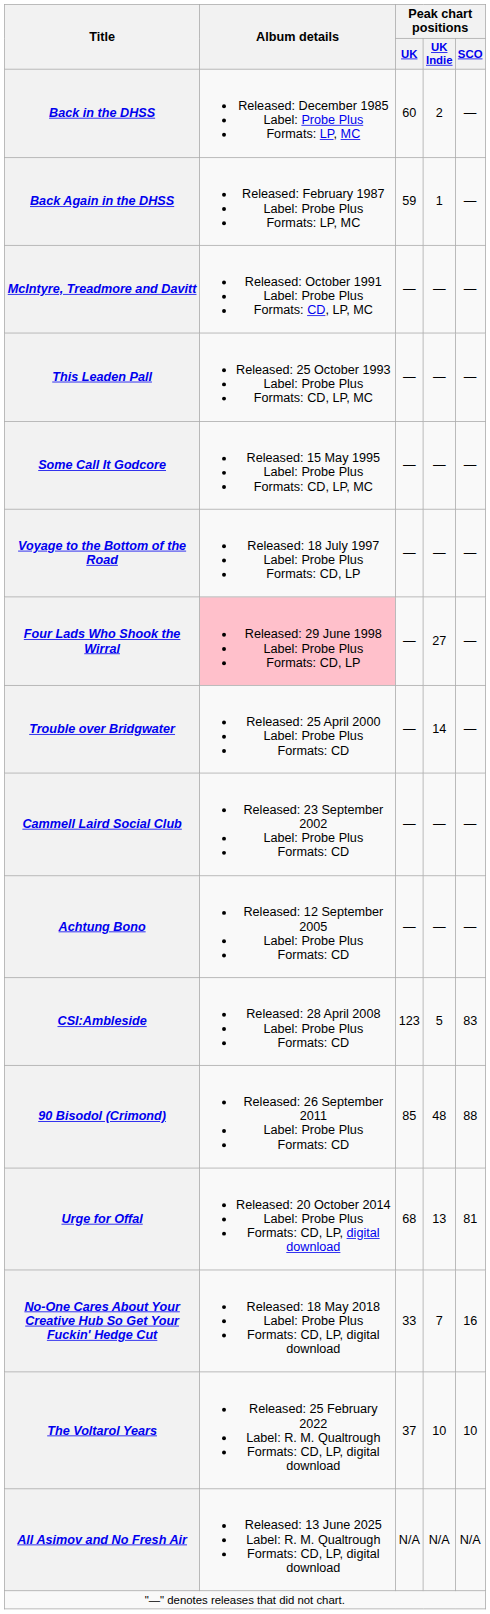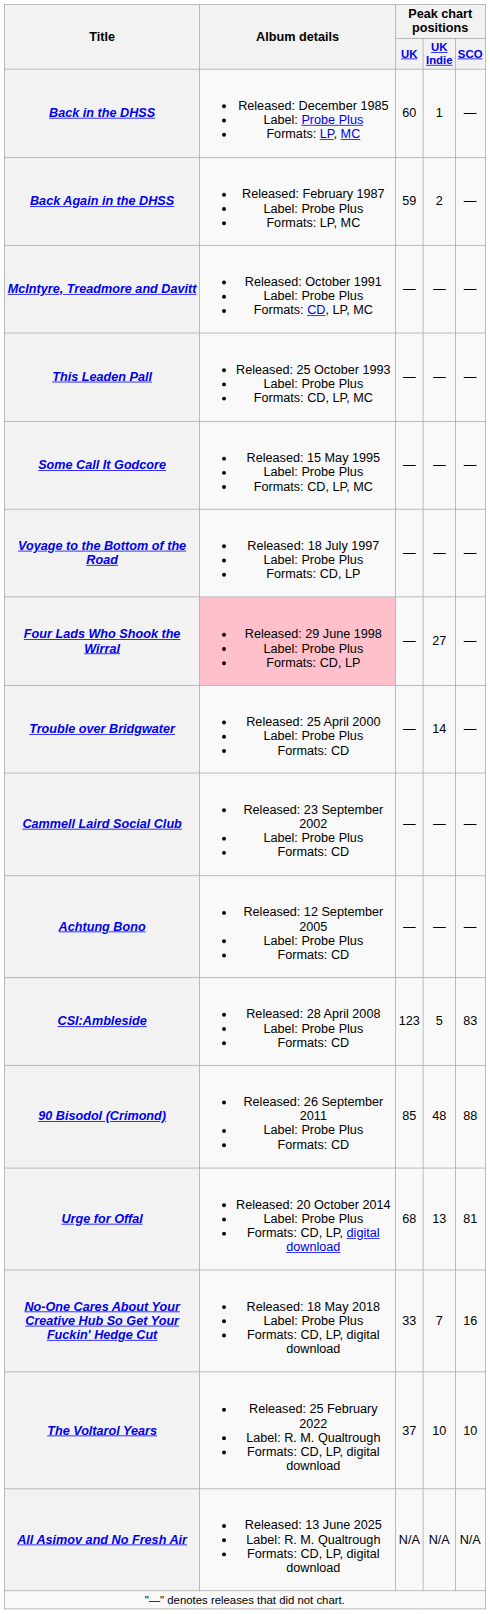Back in the DHSS | Peak chart positions / UK Indie: 2 -> 1
Back Again in the DHSS | Peak chart positions / UK Indie: 1 -> 2
